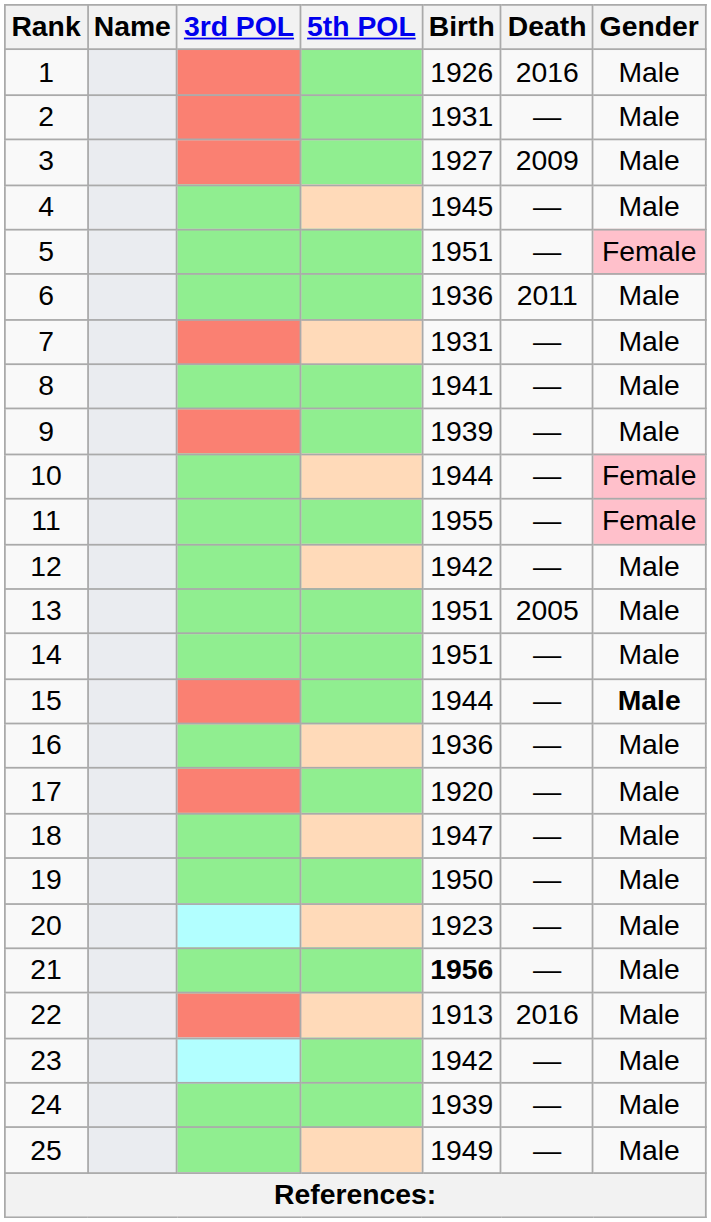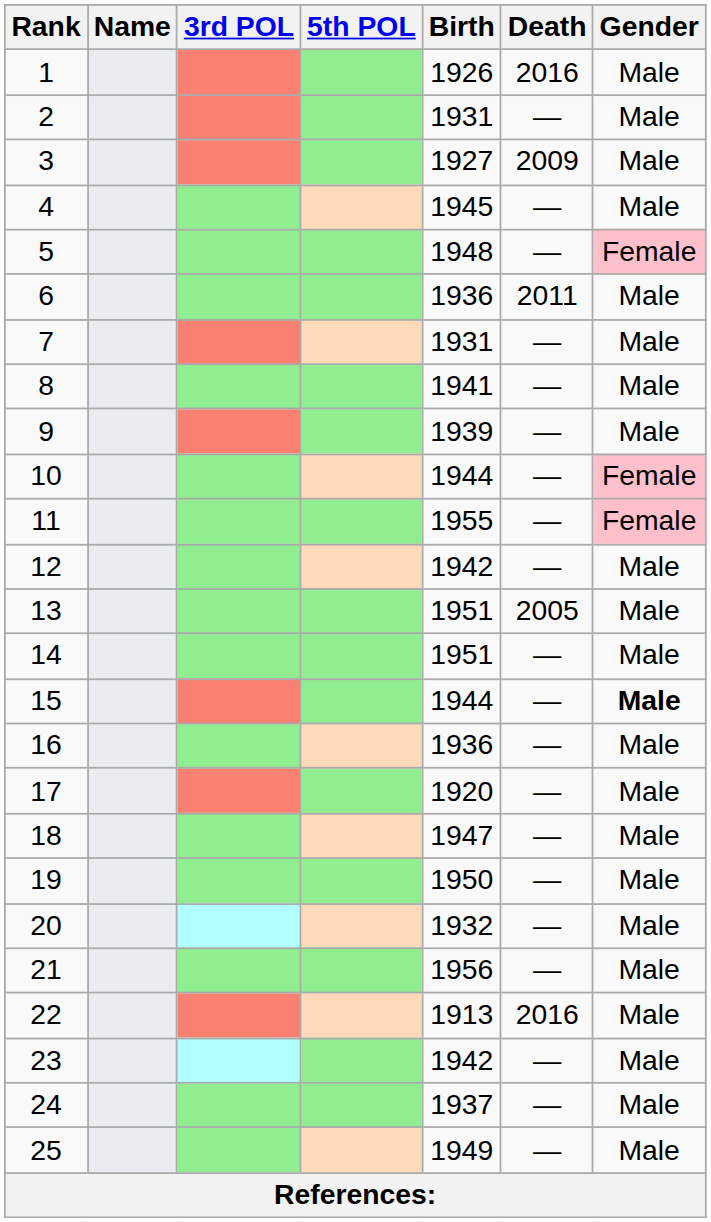5 | Birth: 1951 -> 1948
20 | Birth: 1923 -> 1932
21 | Birth: bold -> normal
24 | Birth: 1939 -> 1937
